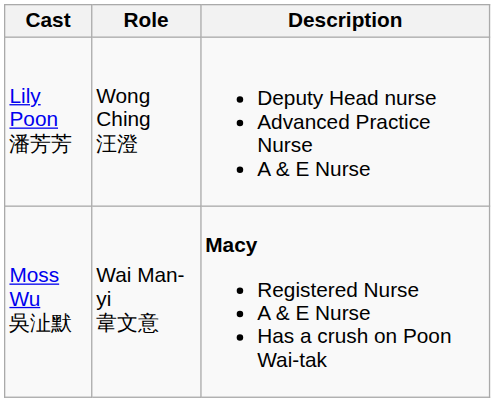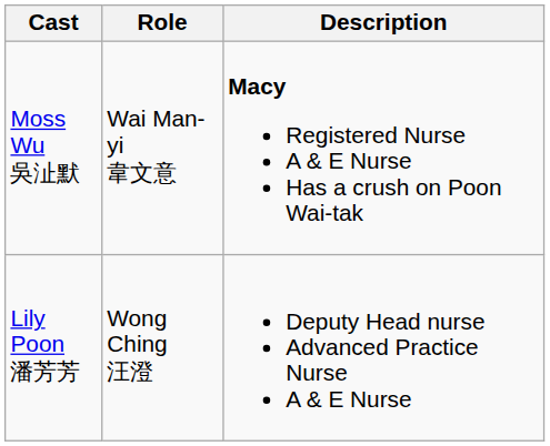rows swapped: Lily Poon 潘芳芳 <-> Moss Wu 吳沚默
